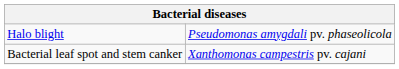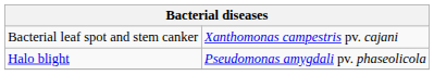rows swapped: Bacterial leaf spot and stem canker <-> Halo blight
